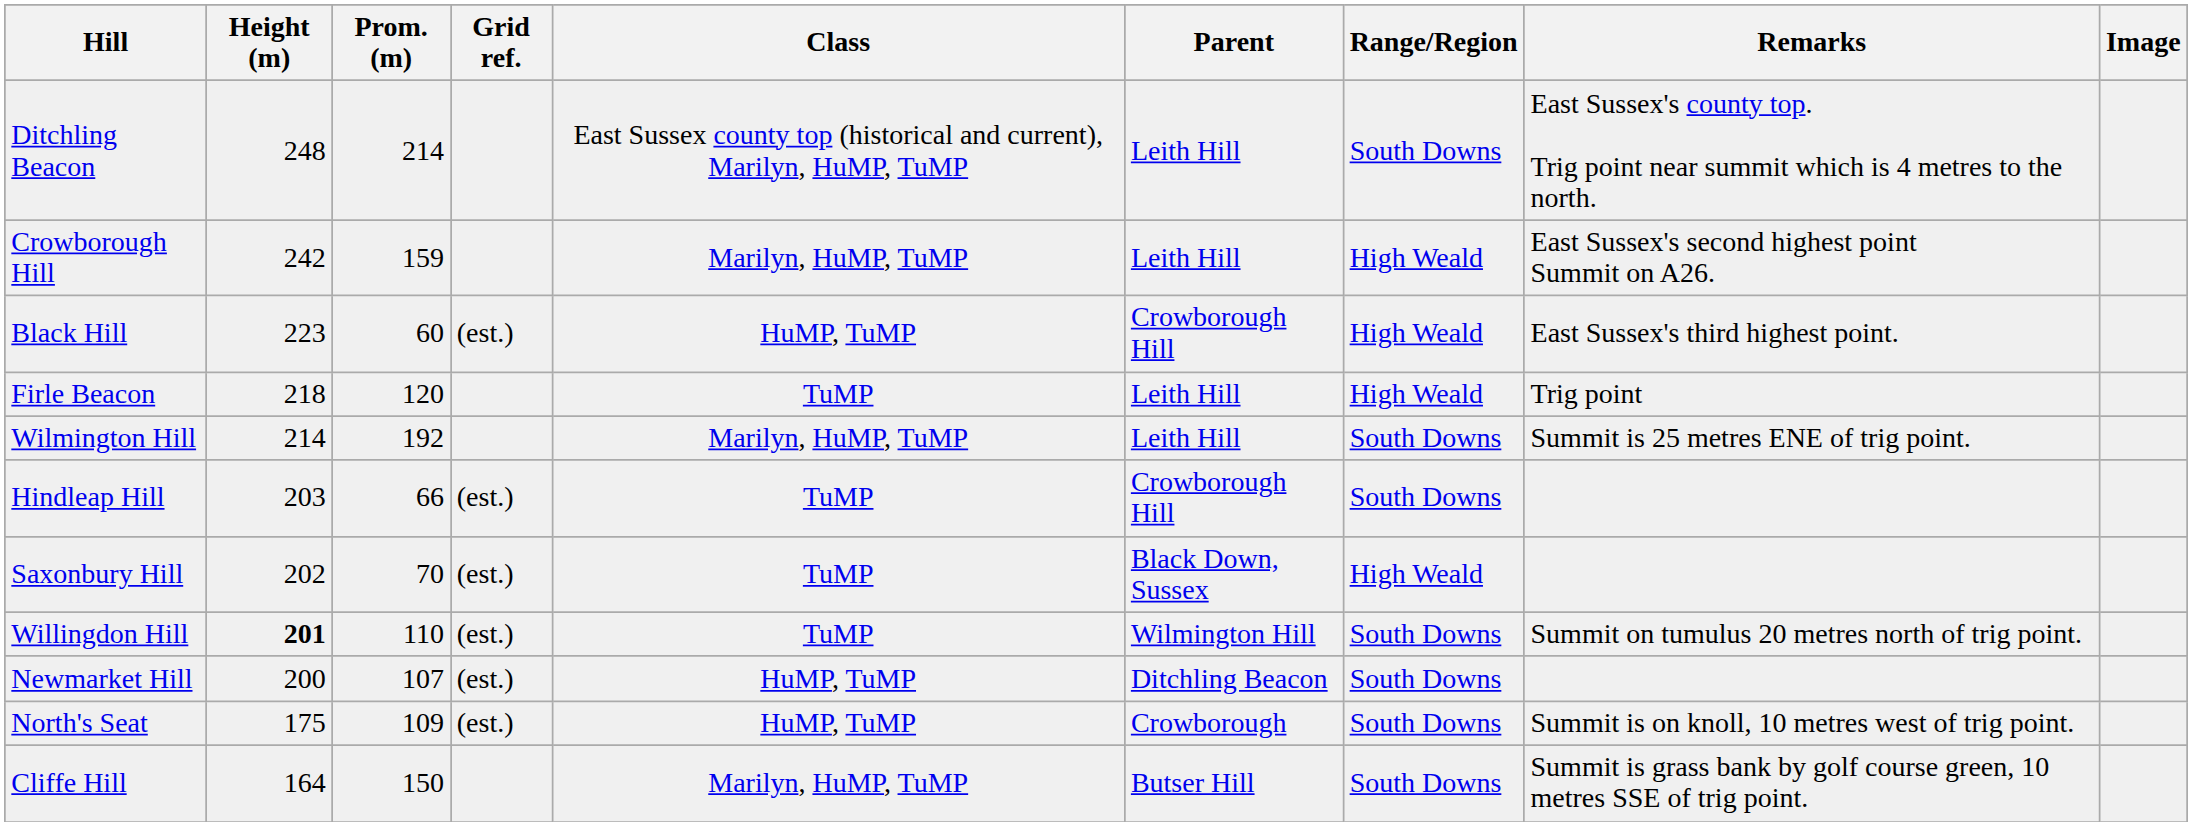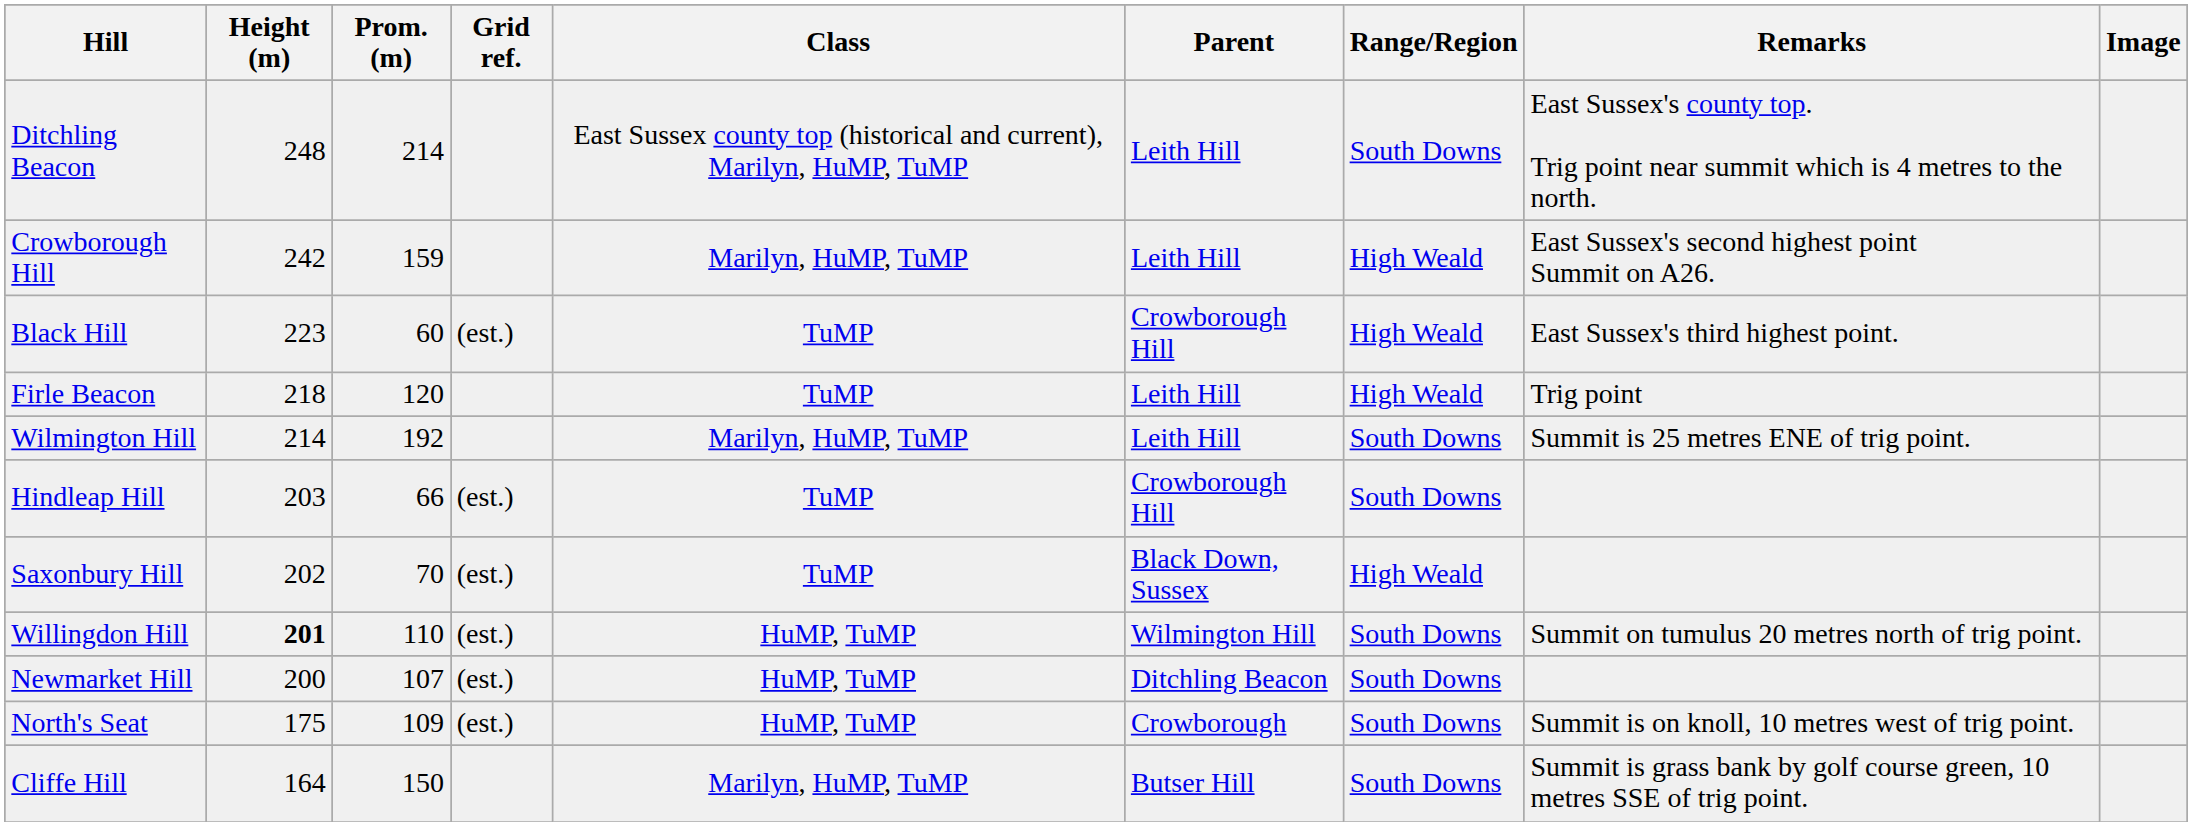Black Hill | Class: HuMP, TuMP -> TuMP
Willingdon Hill | Class: TuMP -> HuMP, TuMP
